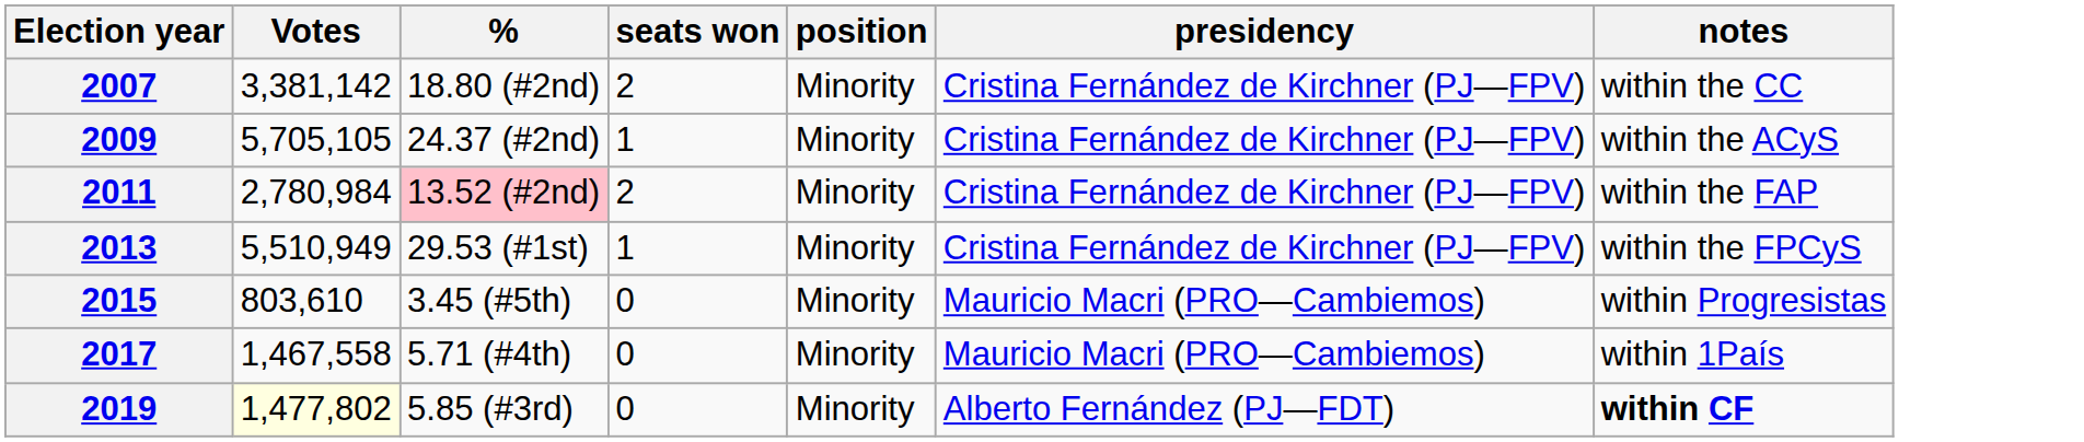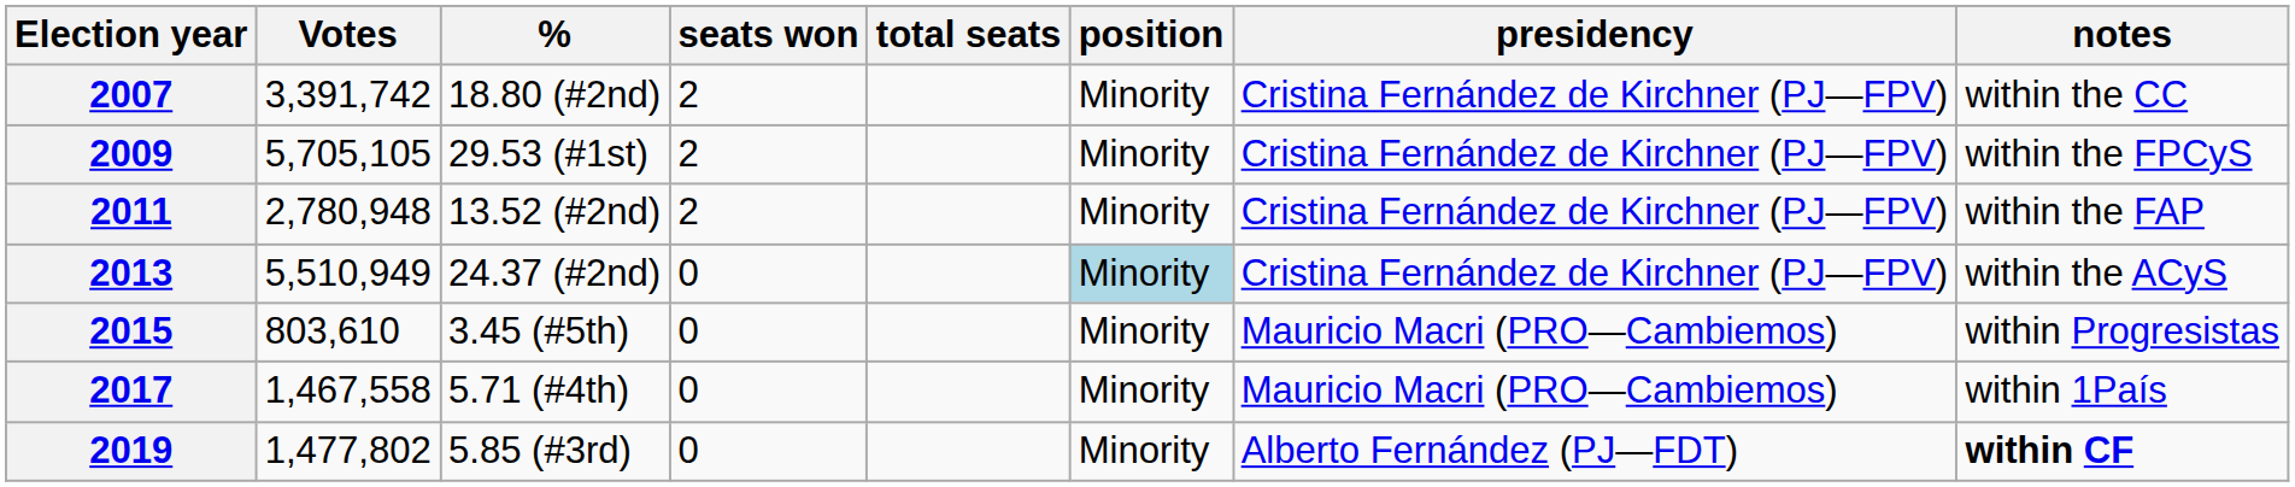+ column: total seats
2007 | Votes: 3,381,142 -> 3,391,742
2009 | %: 24.37 (#2nd) -> 29.53 (#1st)
2009 | seats won: 1 -> 2
2009 | notes: within the ACyS -> within the FPCyS
2011 | Votes: 2,780,984 -> 2,780,948
2011 | %: pink background -> no background
2013 | %: 29.53 (#1st) -> 24.37 (#2nd)
2013 | seats won: 1 -> 0
2013 | position: no background -> lightblue background
2013 | notes: within the FPCyS -> within the ACyS
2019 | Votes: lightyellow background -> no background
